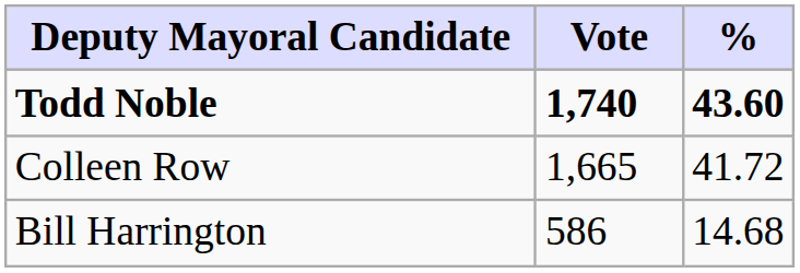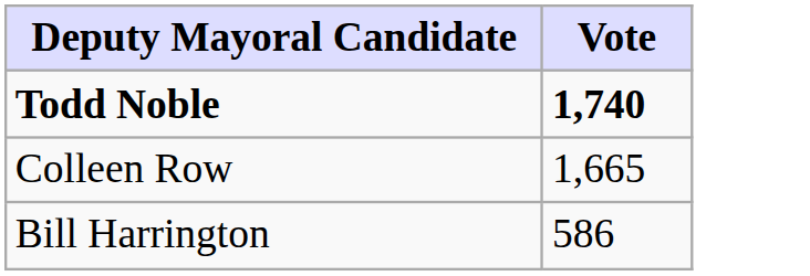- column: % | 43.60 | 41.72 | 14.68
